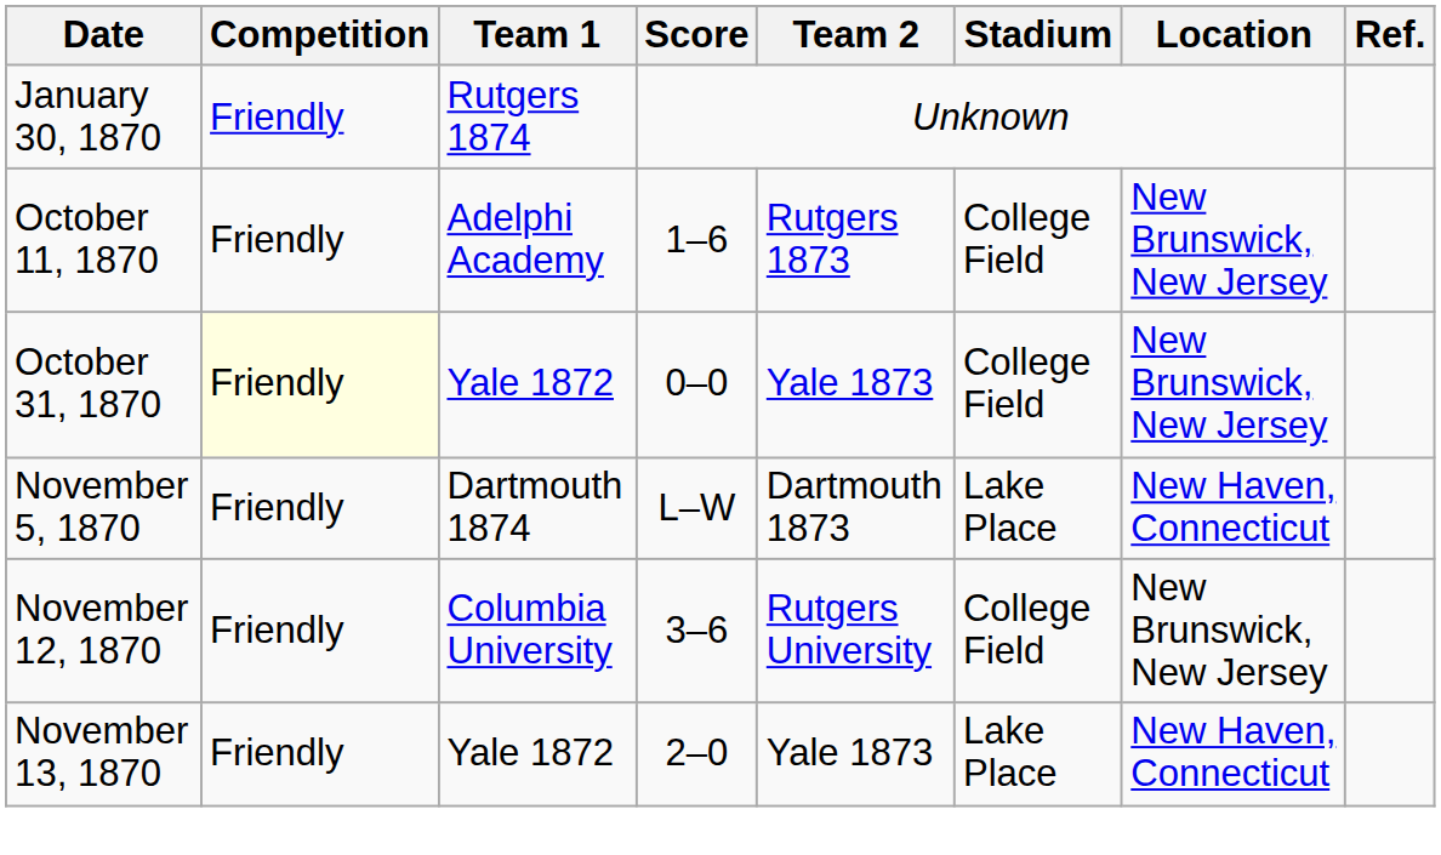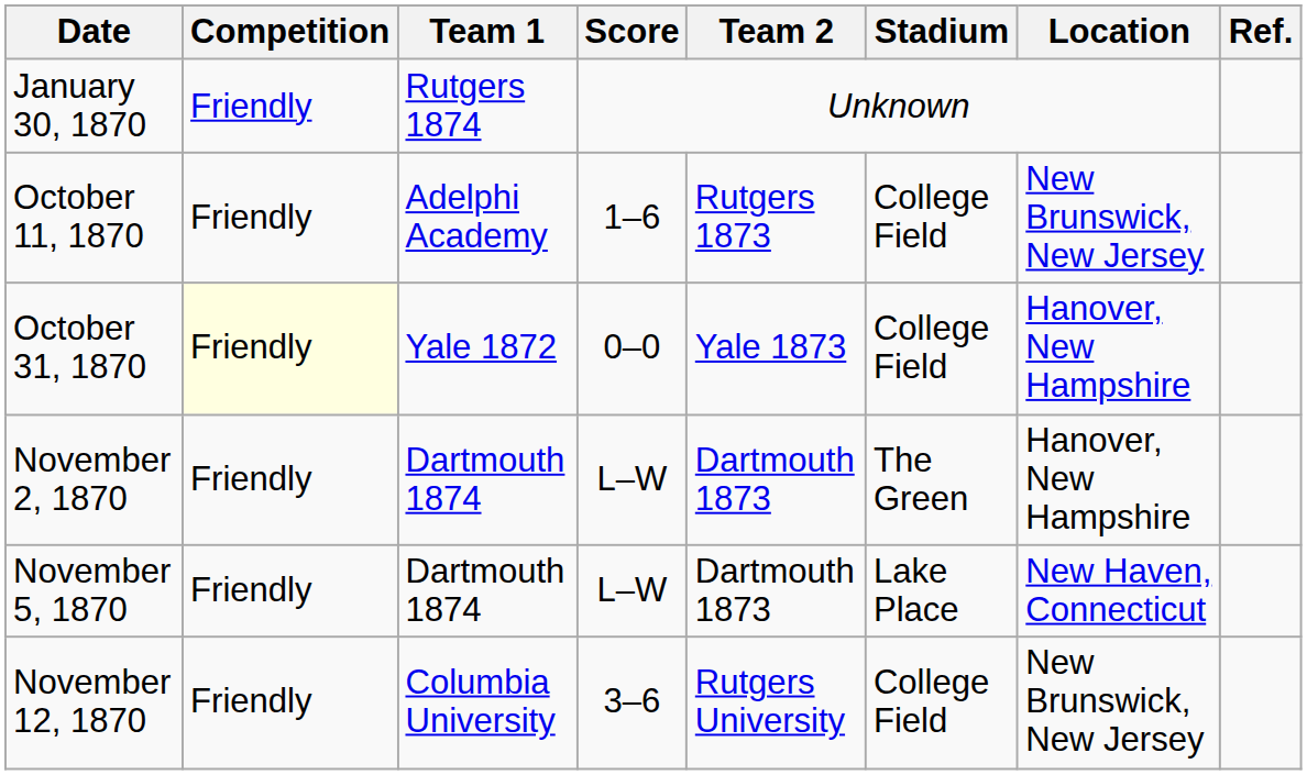October 31, 1870 | Location: New Brunswick, New Jersey -> Hanover, New Hampshire
+ row: November 2, 1870 | Friendly | Dartmouth 1874 | L–W | Dartmouth 1873 | The Green | Hanover, New Hampshire
- row: November 13, 1870 | Friendly | Yale 1872 | 2–0 | Yale 1873 | Lake Place | New Haven, Connecticut
